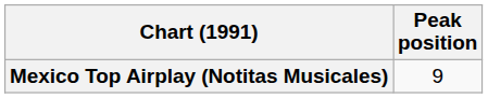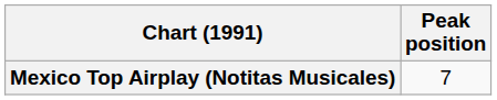Mexico Top Airplay (Notitas Musicales) | Peak position: 9 -> 7
